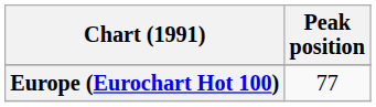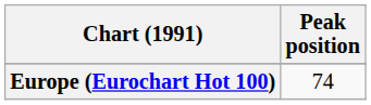Europe (Eurochart Hot 100) | Peak position: 77 -> 74
